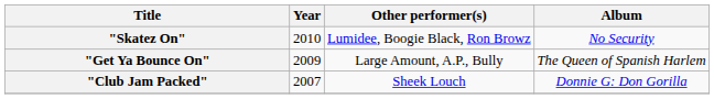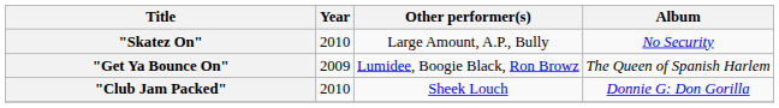"Skatez On" | Other performer(s): Lumidee, Boogie Black, Ron Browz -> Large Amount, A.P., Bully
"Get Ya Bounce On" | Other performer(s): Large Amount, A.P., Bully -> Lumidee, Boogie Black, Ron Browz
"Club Jam Packed" | Year: 2007 -> 2010
